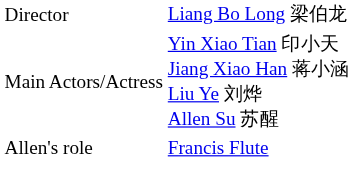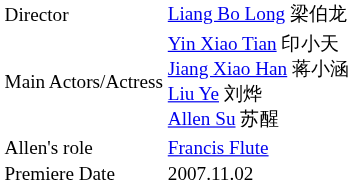+ row: Premiere Date | 2007.11.02
